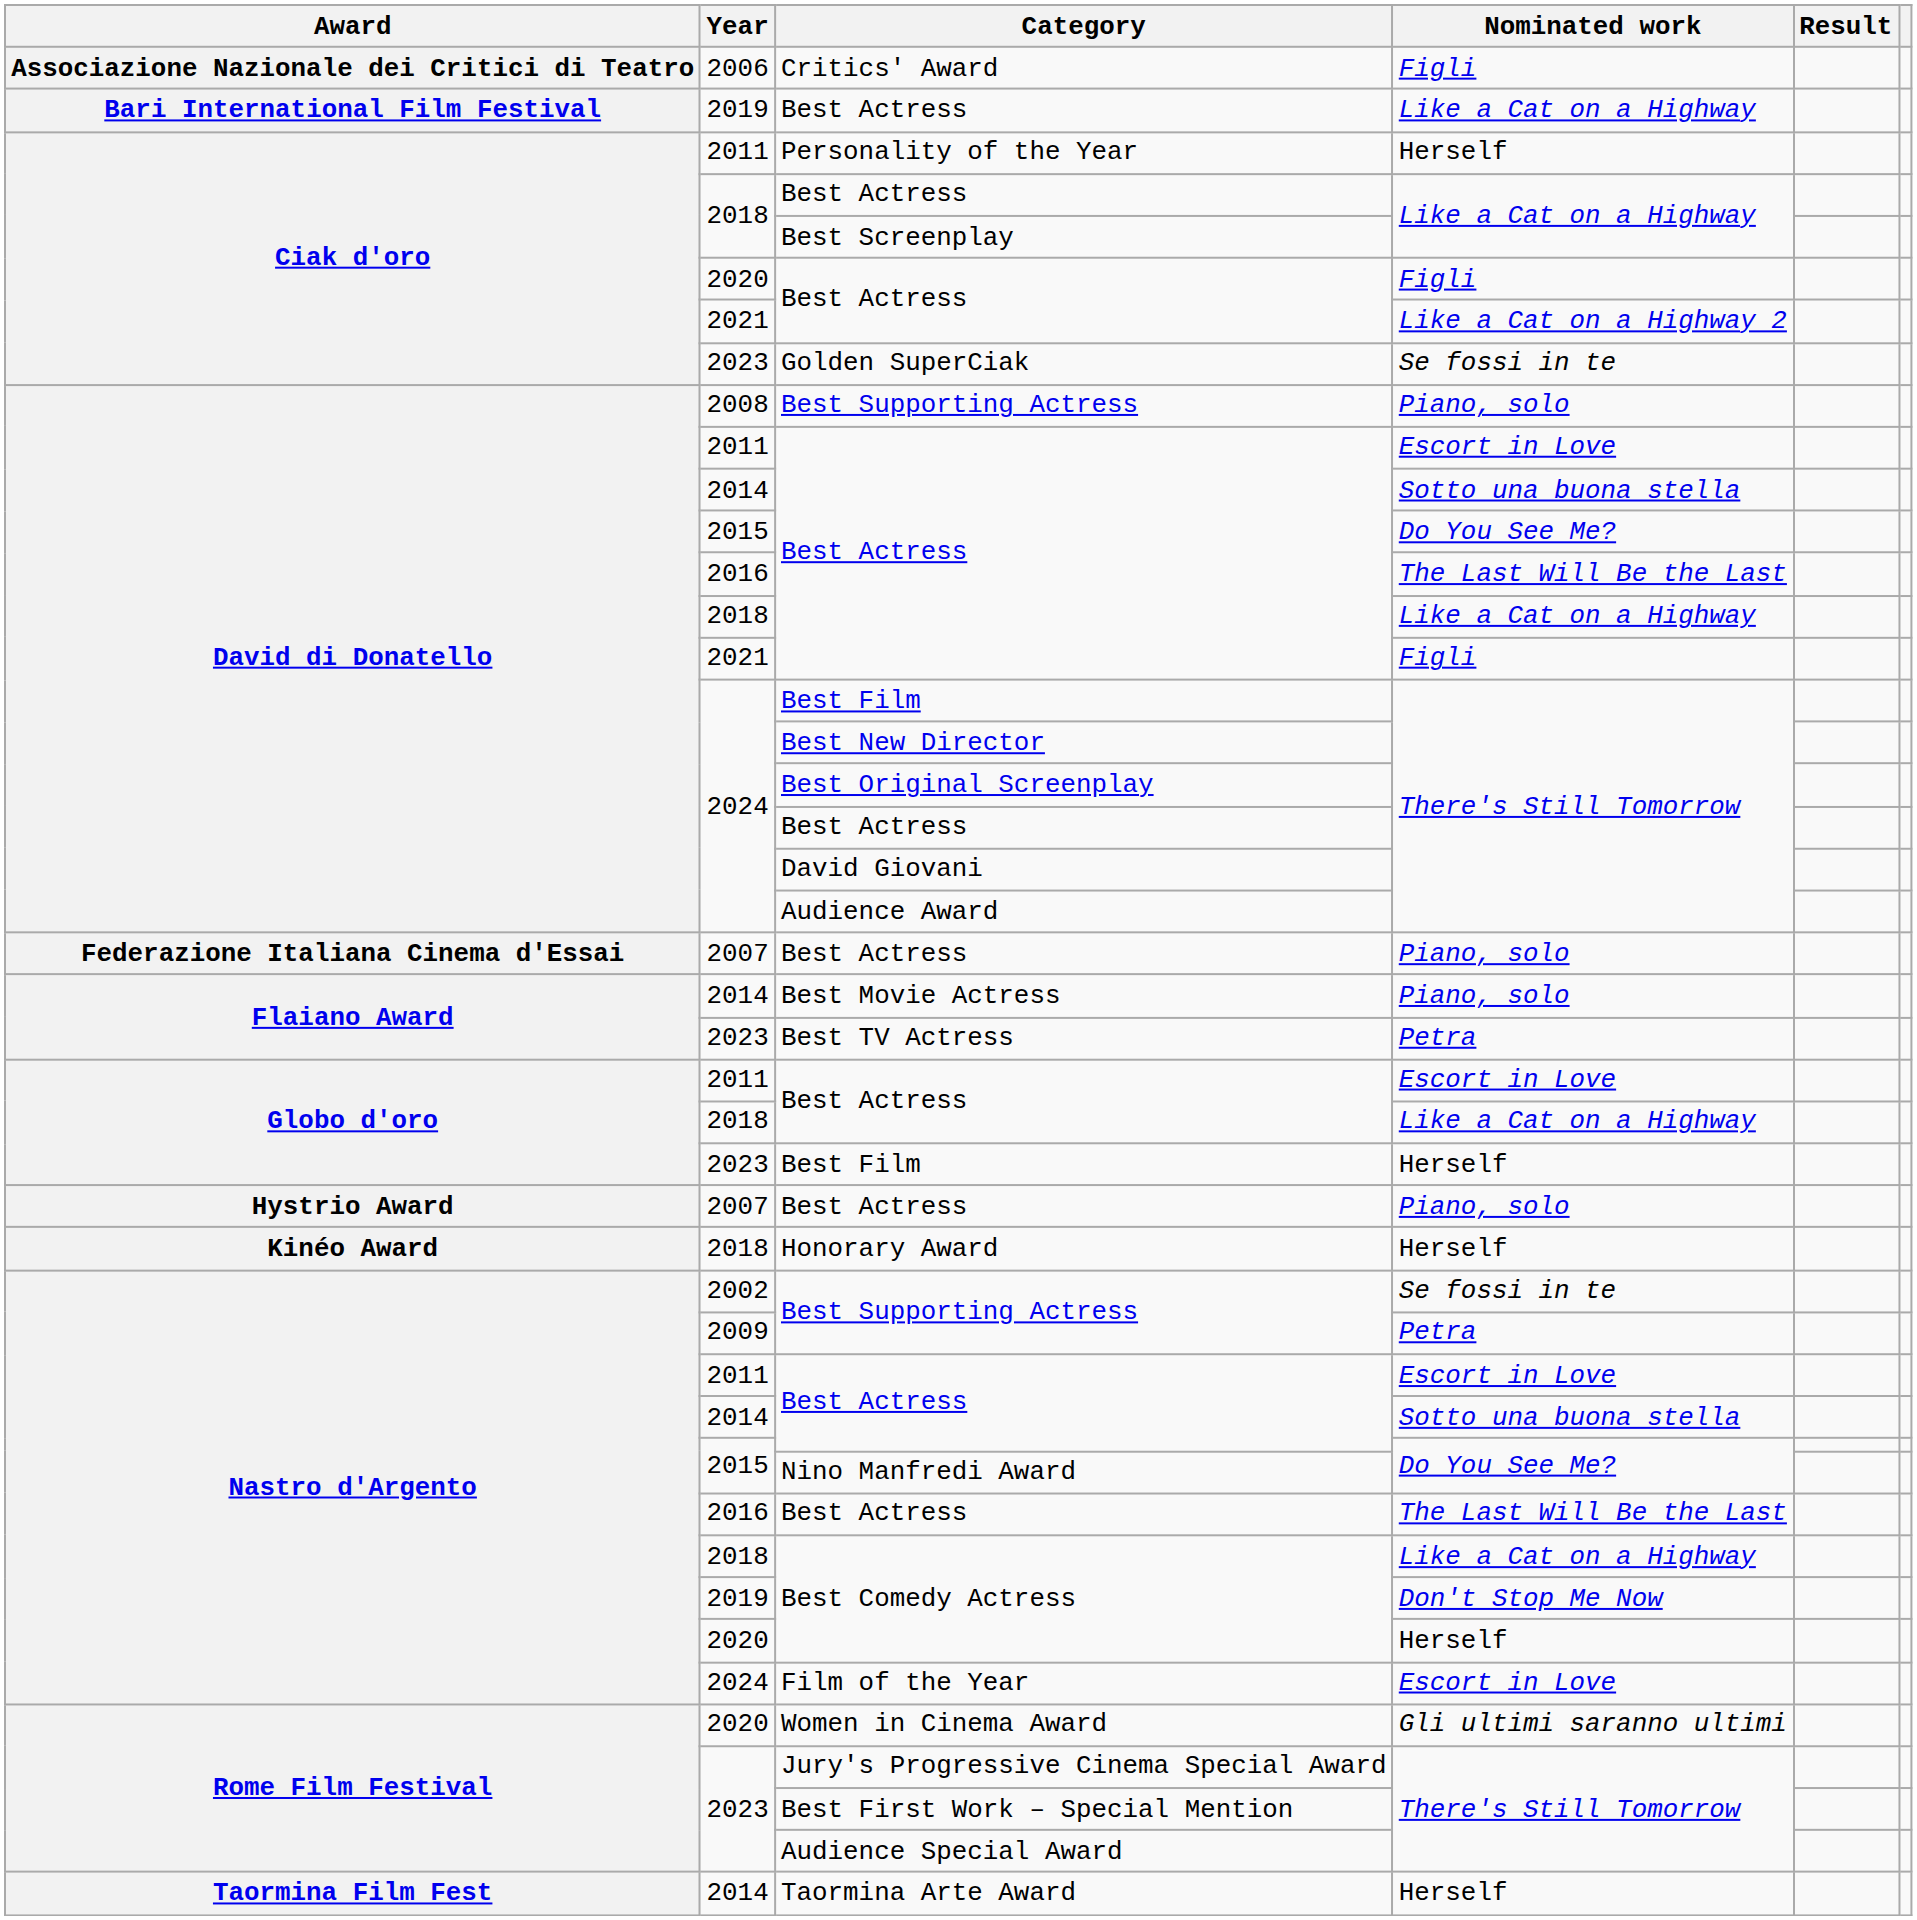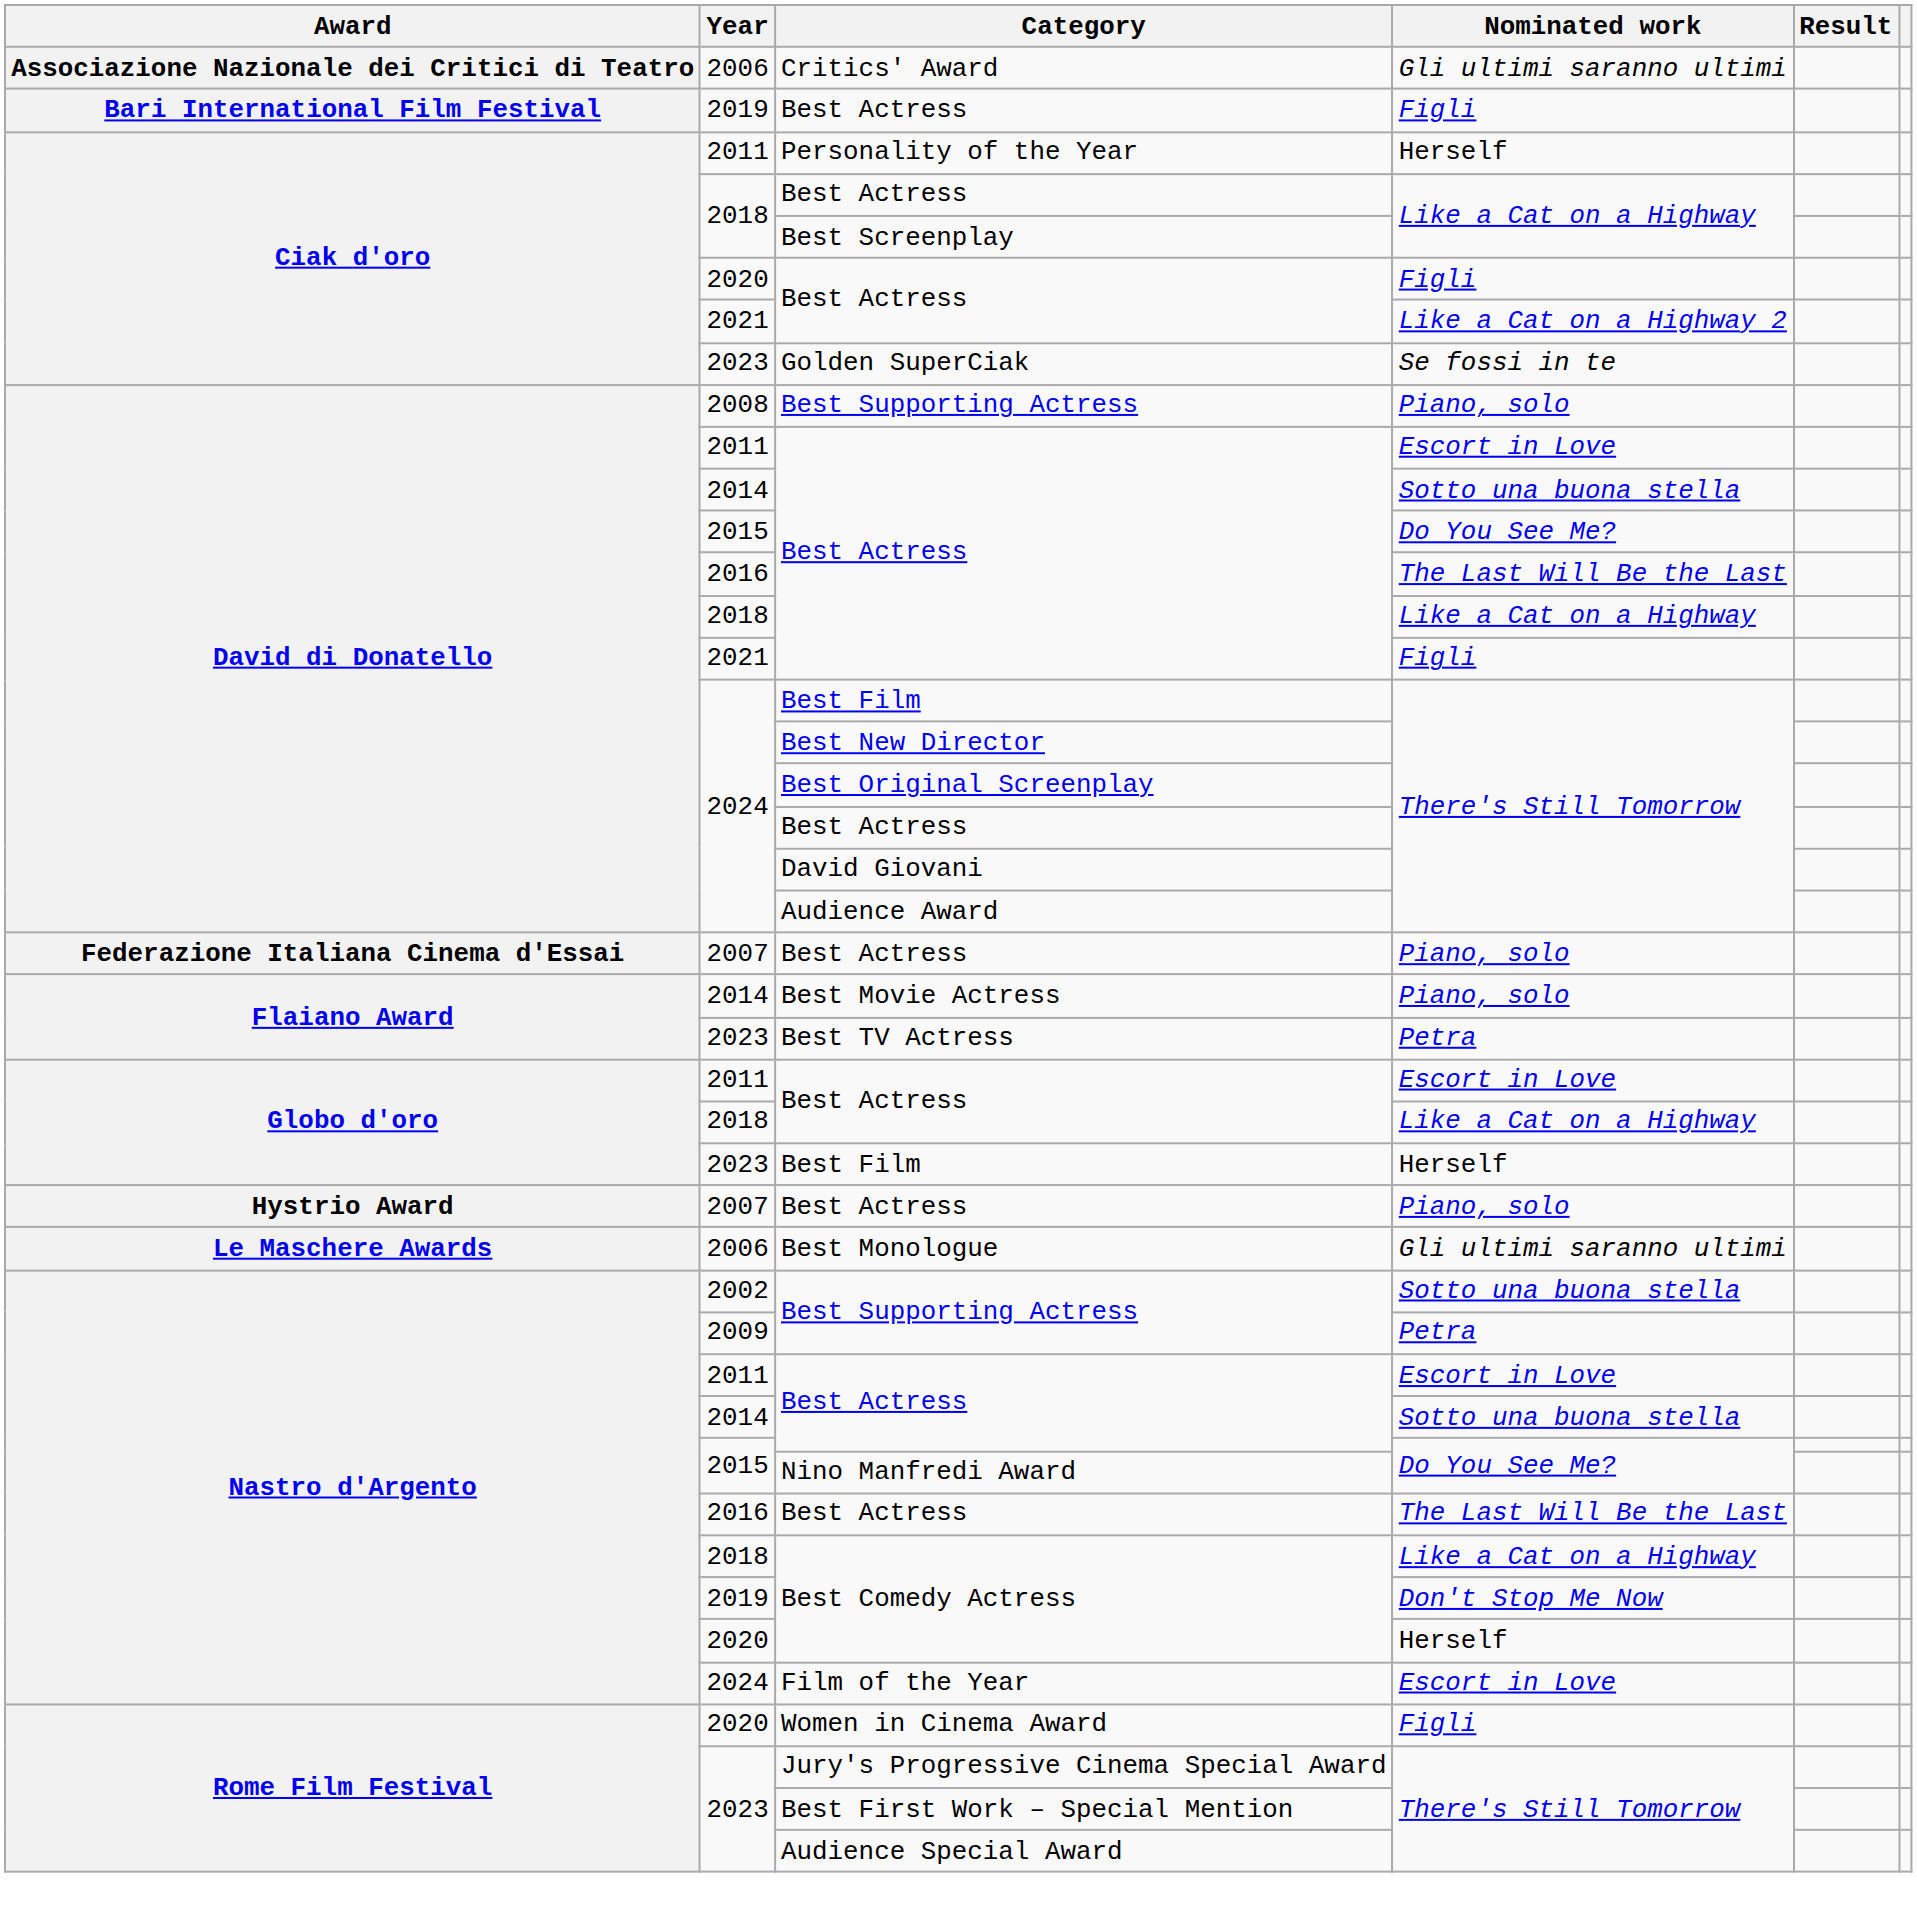Critics' Award | Nominated work: Figli -> Gli ultimi saranno ultimi
2019 / Best Actress | Nominated work: Like a Cat on a Highway -> Figli
- row: Kinéo Award | 2018 | Honorary Award | Herself
+ row: Le Maschere Awards | 2006 | Best Monologue | Gli ultimi saranno ultimi
2002 / Best Supporting Actress | Nominated work: Se fossi in te -> Sotto una buona stella
Women in Cinema Award | Nominated work: Gli ultimi saranno ultimi -> Figli
- row: Taormina Film Fest | 2014 | Taormina Arte Award | Herself
